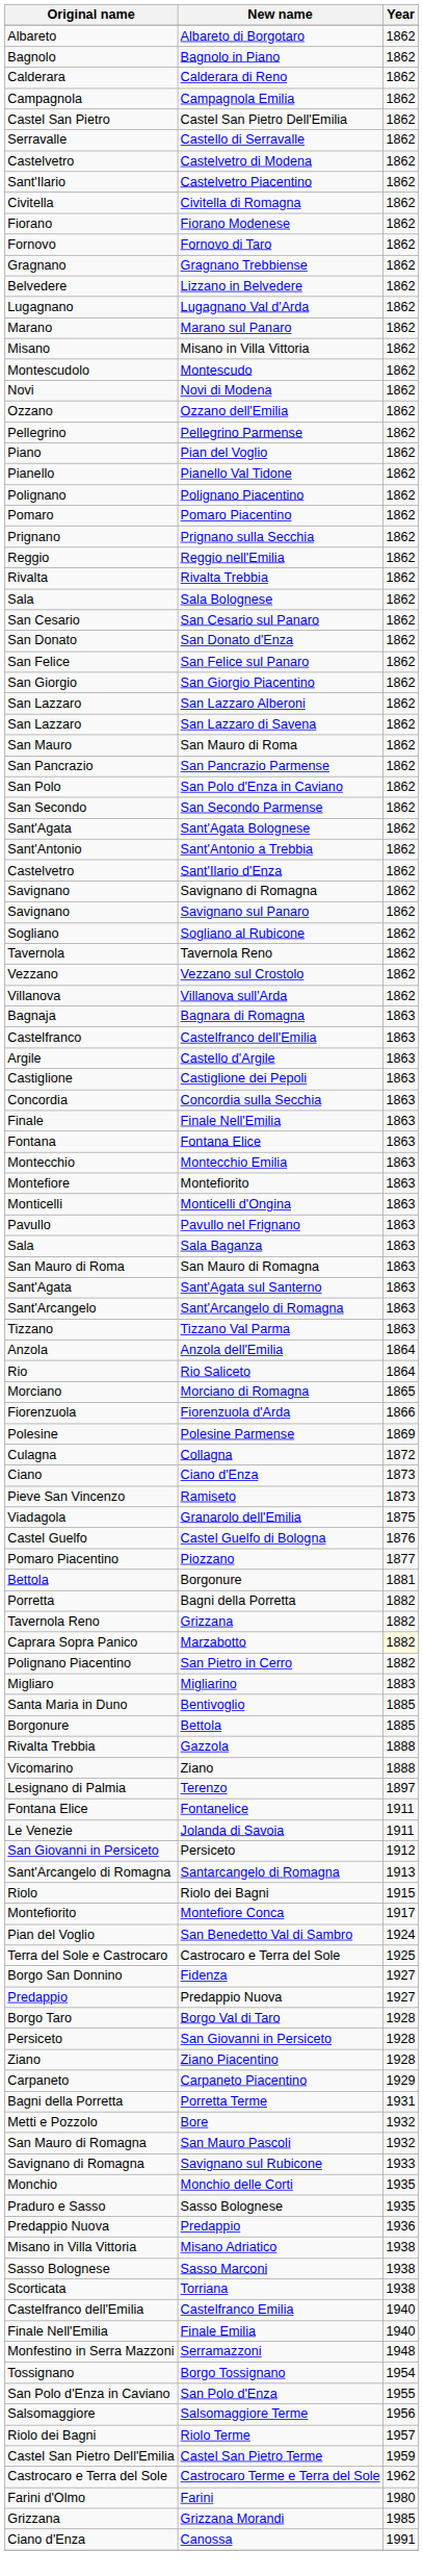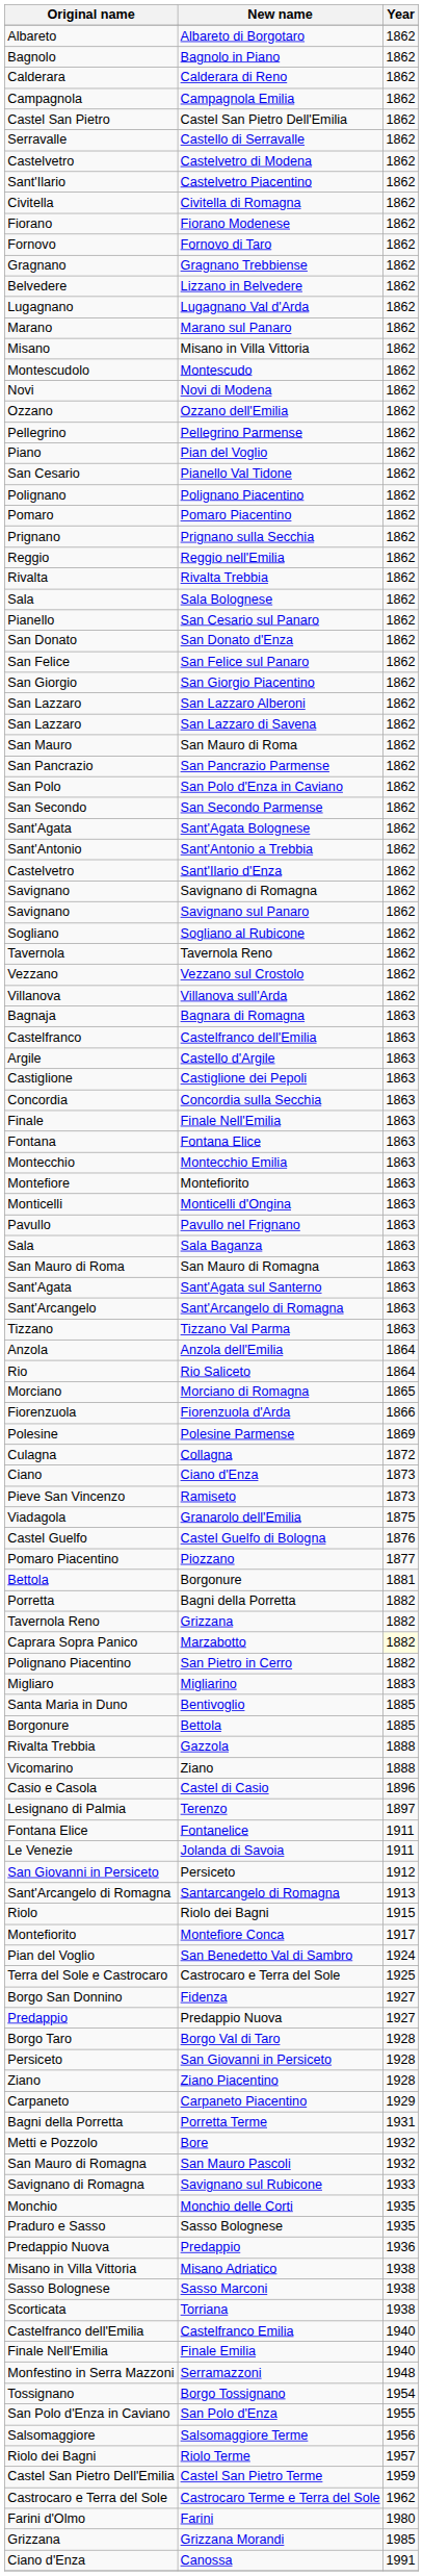Pianello Val Tidone | Original name: Pianello -> San Cesario
San Cesario sul Panaro | Original name: San Cesario -> Pianello
+ row: Casio e Casola | Castel di Casio | 1896
